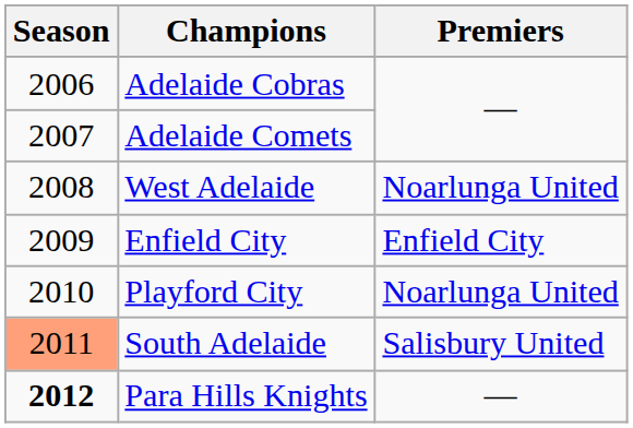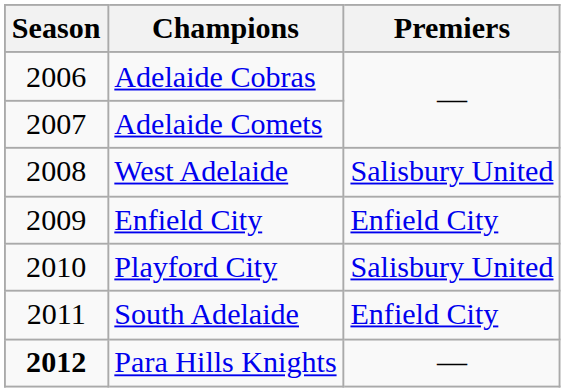West Adelaide | Premiers: Noarlunga United -> Salisbury United
Playford City | Premiers: Noarlunga United -> Salisbury United
South Adelaide | Season: lightsalmon background -> no background
South Adelaide | Premiers: Salisbury United -> Enfield City
